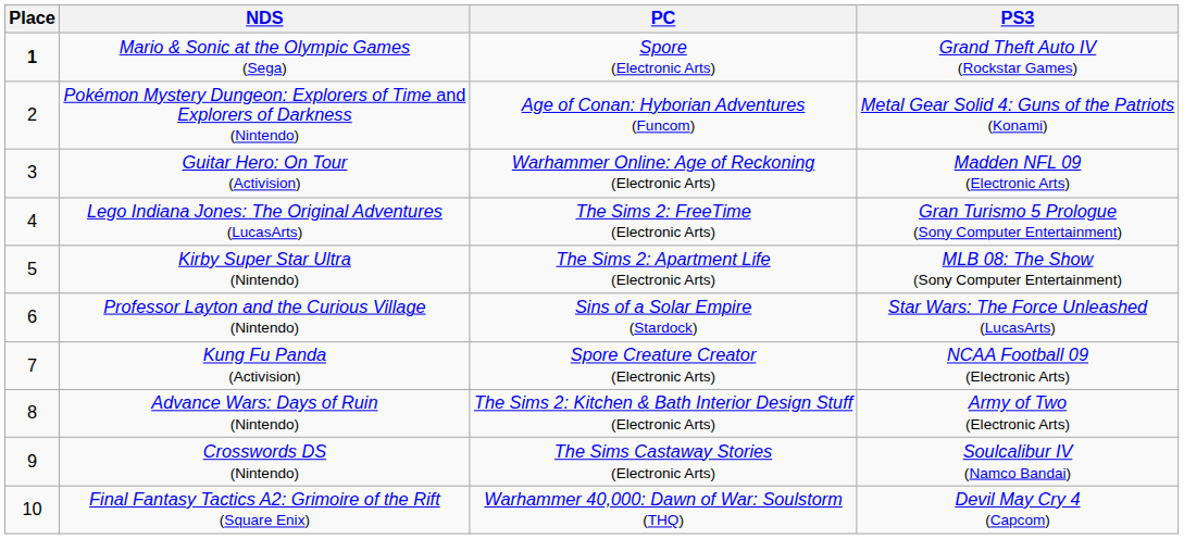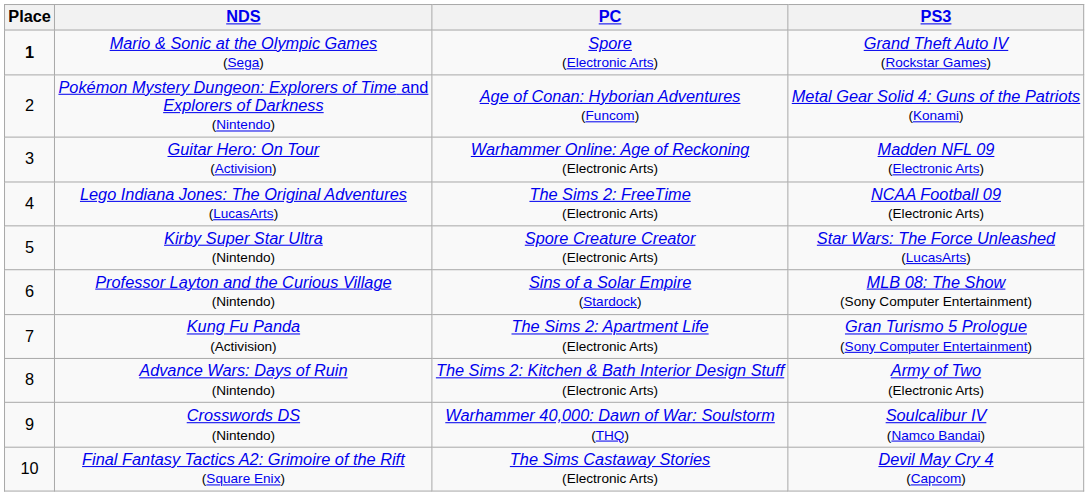Lego Indiana Jones: The Original Adventures (LucasArts) | PS3: Gran Turismo 5 Prologue (Sony Computer Entertainment) -> NCAA Football 09 (Electronic Arts)
Kirby Super Star Ultra (Nintendo) | PC: The Sims 2: Apartment Life (Electronic Arts) -> Spore Creature Creator (Electronic Arts)
Kirby Super Star Ultra (Nintendo) | PS3: MLB 08: The Show (Sony Computer Entertainment) -> Star Wars: The Force Unleashed (LucasArts)
Professor Layton and the Curious Village (Nintendo) | PS3: Star Wars: The Force Unleashed (LucasArts) -> MLB 08: The Show (Sony Computer Entertainment)
Kung Fu Panda (Activision) | PC: Spore Creature Creator (Electronic Arts) -> The Sims 2: Apartment Life (Electronic Arts)
Kung Fu Panda (Activision) | PS3: NCAA Football 09 (Electronic Arts) -> Gran Turismo 5 Prologue (Sony Computer Entertainment)
Crosswords DS (Nintendo) | PC: The Sims Castaway Stories (Electronic Arts) -> Warhammer 40,000: Dawn of War: Soulstorm (THQ)
Final Fantasy Tactics A2: Grimoire of the Rift (Square Enix) | PC: Warhammer 40,000: Dawn of War: Soulstorm (THQ) -> The Sims Castaway Stories (Electronic Arts)
